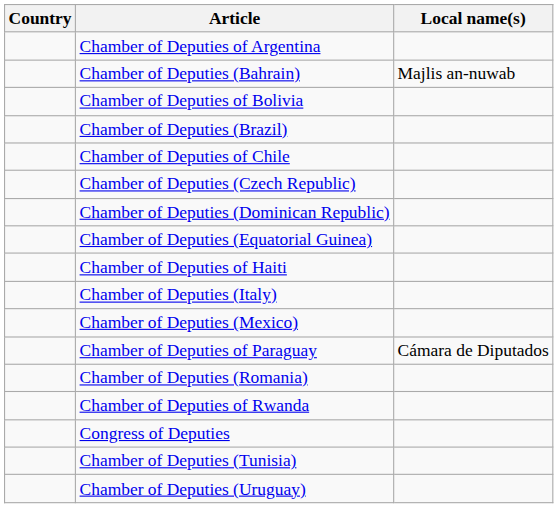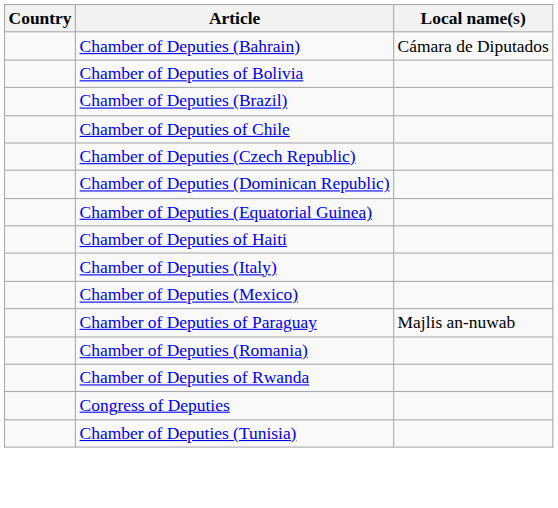- row: Chamber of Deputies of Argentina
Chamber of Deputies (Bahrain) | Local name(s): Majlis an-nuwab -> Cámara de Diputados
Chamber of Deputies of Paraguay | Local name(s): Cámara de Diputados -> Majlis an-nuwab
- row: Chamber of Deputies (Uruguay)
